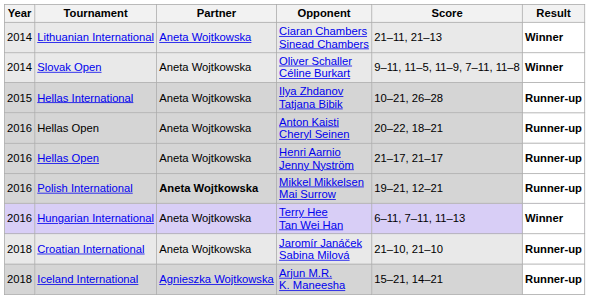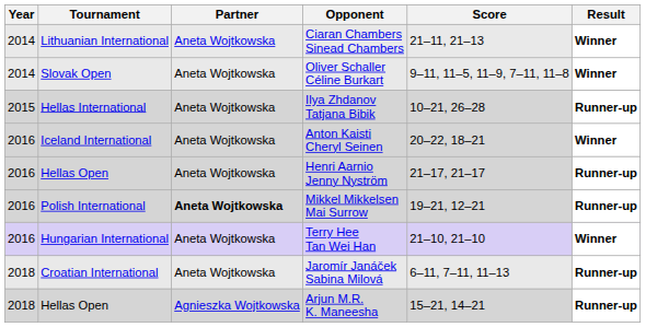Anton Kaisti Cheryl Seinen | Tournament: Hellas Open -> Iceland International
Anton Kaisti Cheryl Seinen | Result: Runner-up -> Winner
Terry Hee Tan Wei Han | Score: 6–11, 7–11, 11–13 -> 21–10, 21–10
Jaromír Janáček Sabina Milová | Score: 21–10, 21–10 -> 6–11, 7–11, 11–13
Arjun M.R. K. Maneesha | Tournament: Iceland International -> Hellas Open
